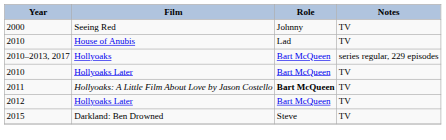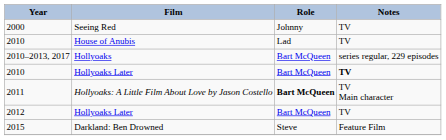2010 / Hollyoaks Later | Notes: normal -> bold
2011 | Notes: TV -> TV Main character
2015 | Notes: TV -> Feature Film
